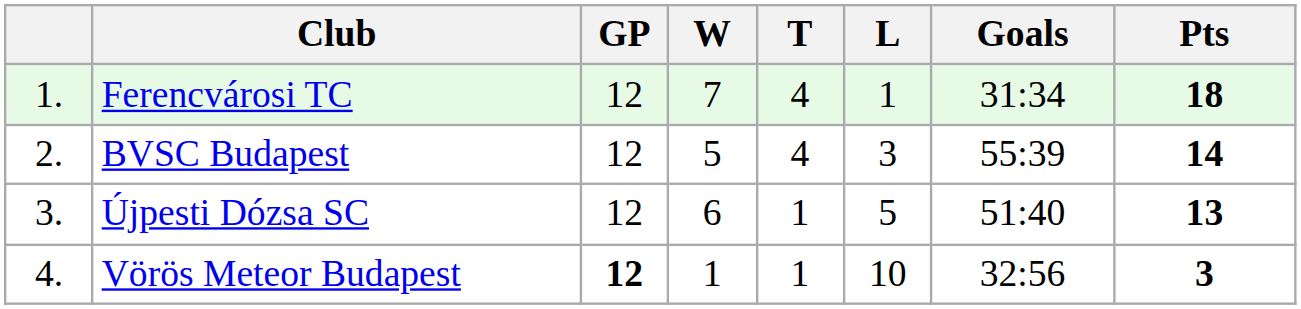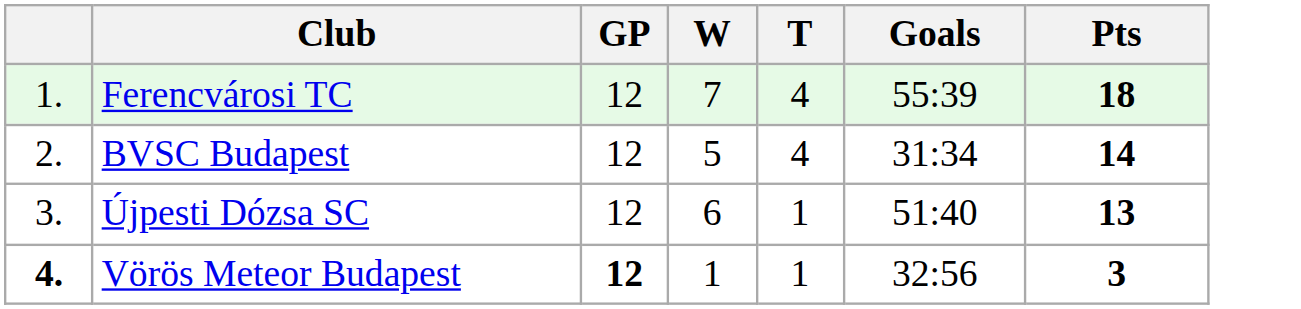- column: L | 1 | 3 | 5 | 10
Ferencvárosi TC | Goals: 31:34 -> 55:39
BVSC Budapest | Goals: 55:39 -> 31:34
Vörös Meteor Budapest | column 1: normal -> bold
